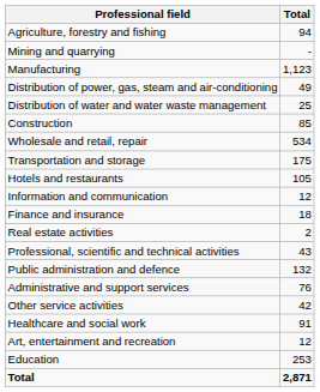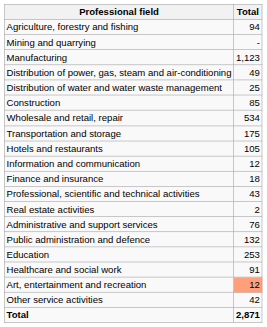rows swapped: Real estate activities <-> Professional, scientific and technical activities
rows swapped: Administrative and support services <-> Public administration and defence
rows swapped: Education <-> Other service activities
Art, entertainment and recreation | Total: no background -> lightsalmon background
